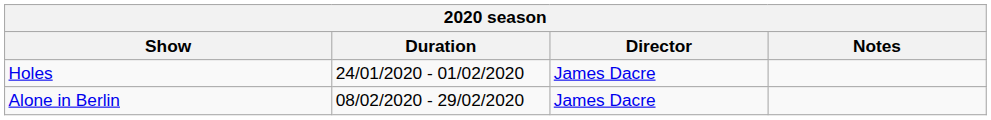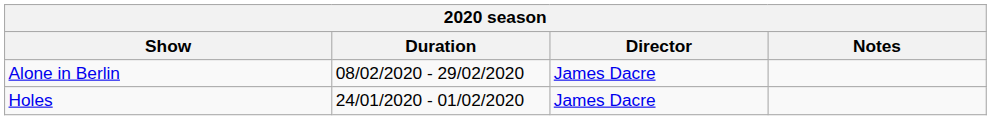rows swapped: Holes <-> Alone in Berlin
